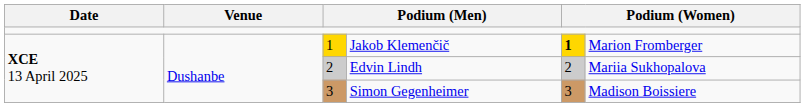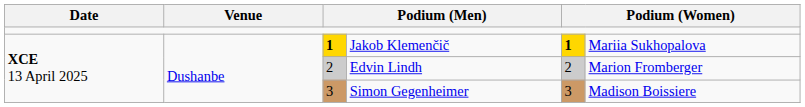Jakob Klemenčič | column 3: normal -> bold
Jakob Klemenčič | column 6: Marion Fromberger -> Mariia Sukhopalova
Edvin Lindh | column 6: Mariia Sukhopalova -> Marion Fromberger
